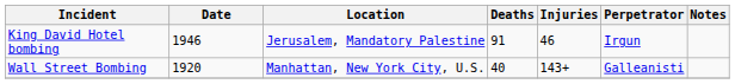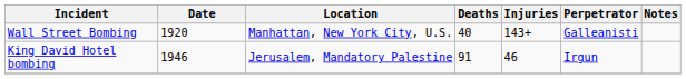rows swapped: Wall Street Bombing <-> King David Hotel bombing
